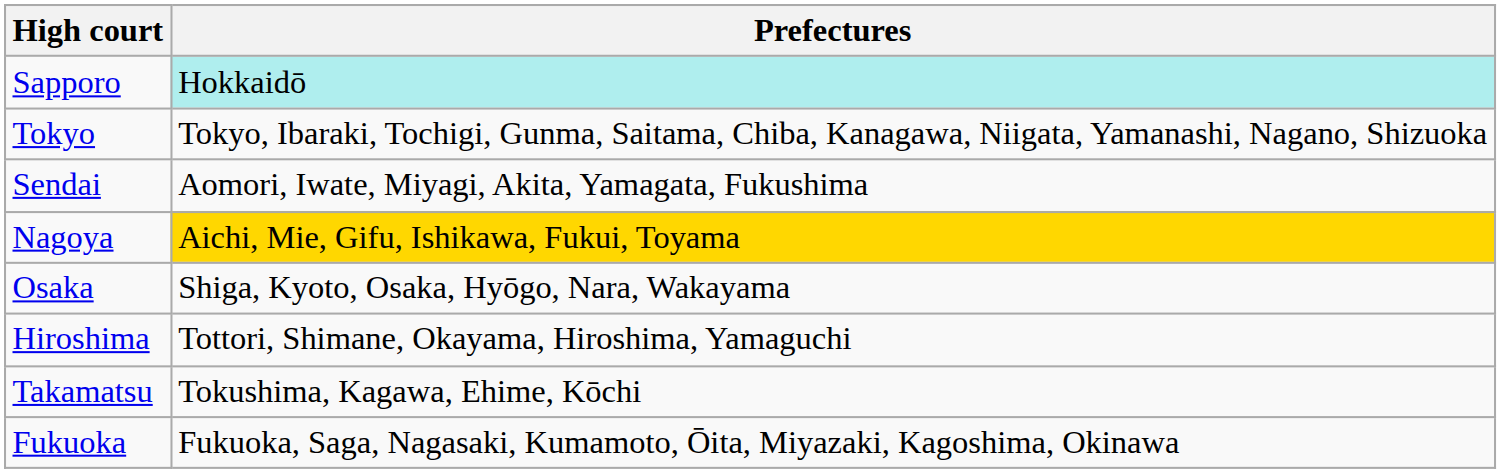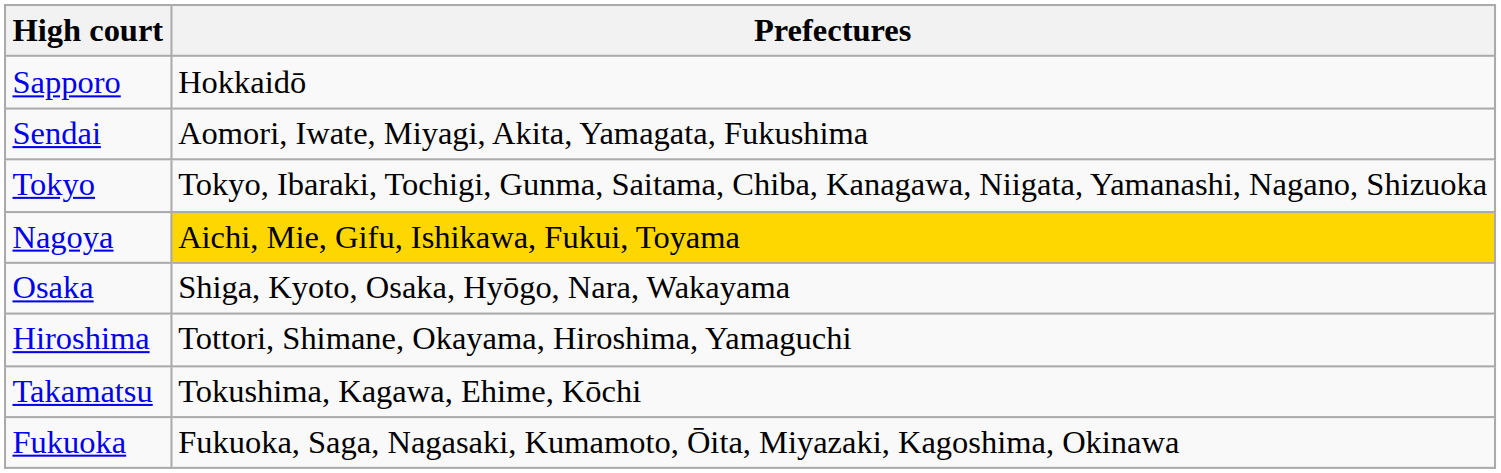Sapporo | Prefectures: paleturquoise background -> no background
rows swapped: Sendai <-> Tokyo
